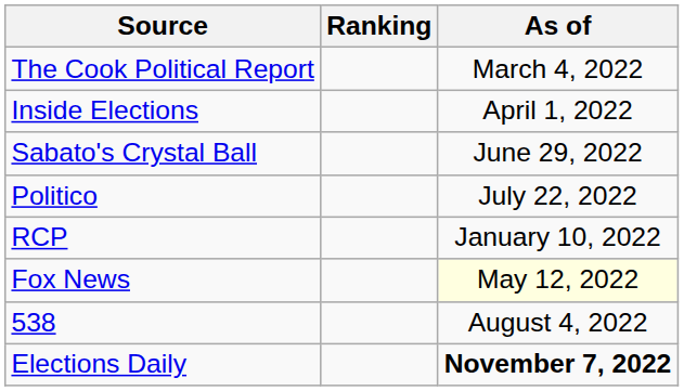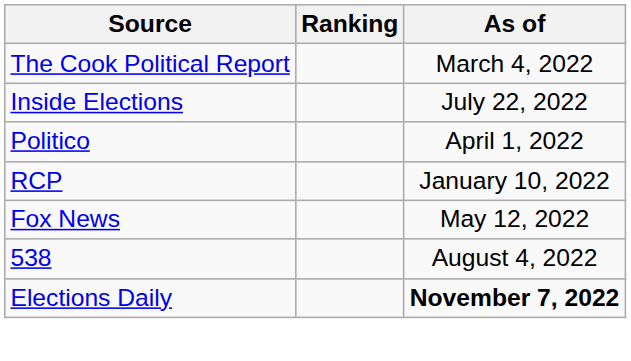Inside Elections | As of: April 1, 2022 -> July 22, 2022
- row: Sabato's Crystal Ball | June 29, 2022
Politico | As of: July 22, 2022 -> April 1, 2022
Fox News | As of: lightyellow background -> no background
